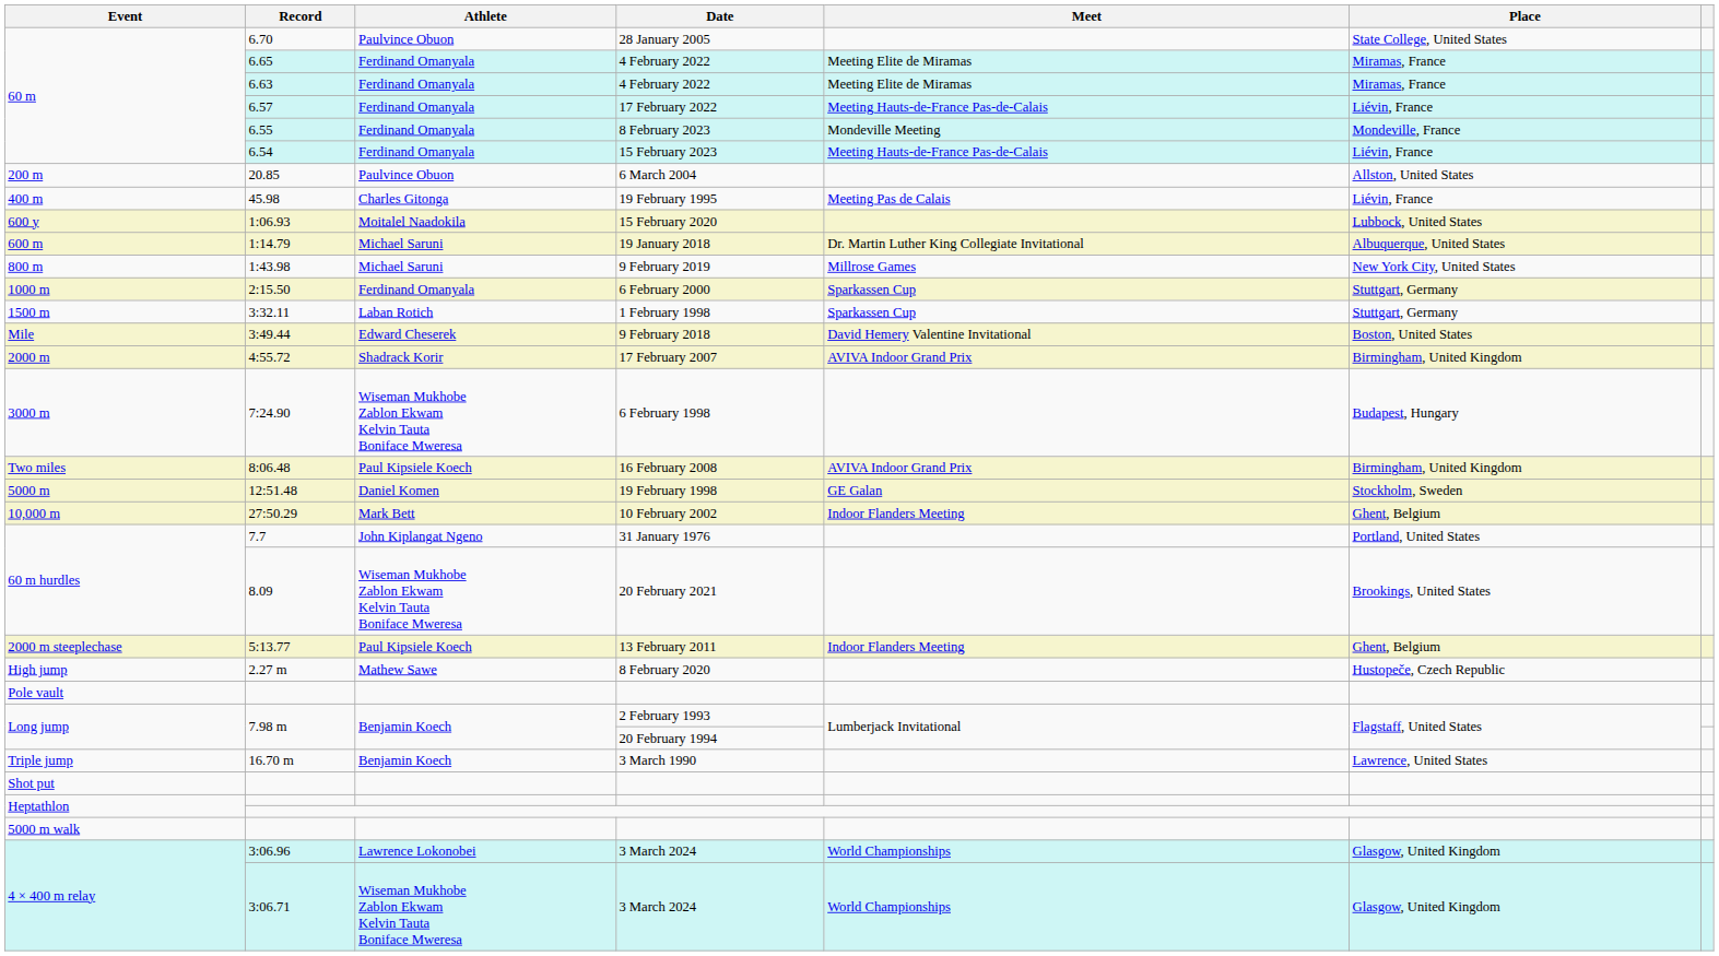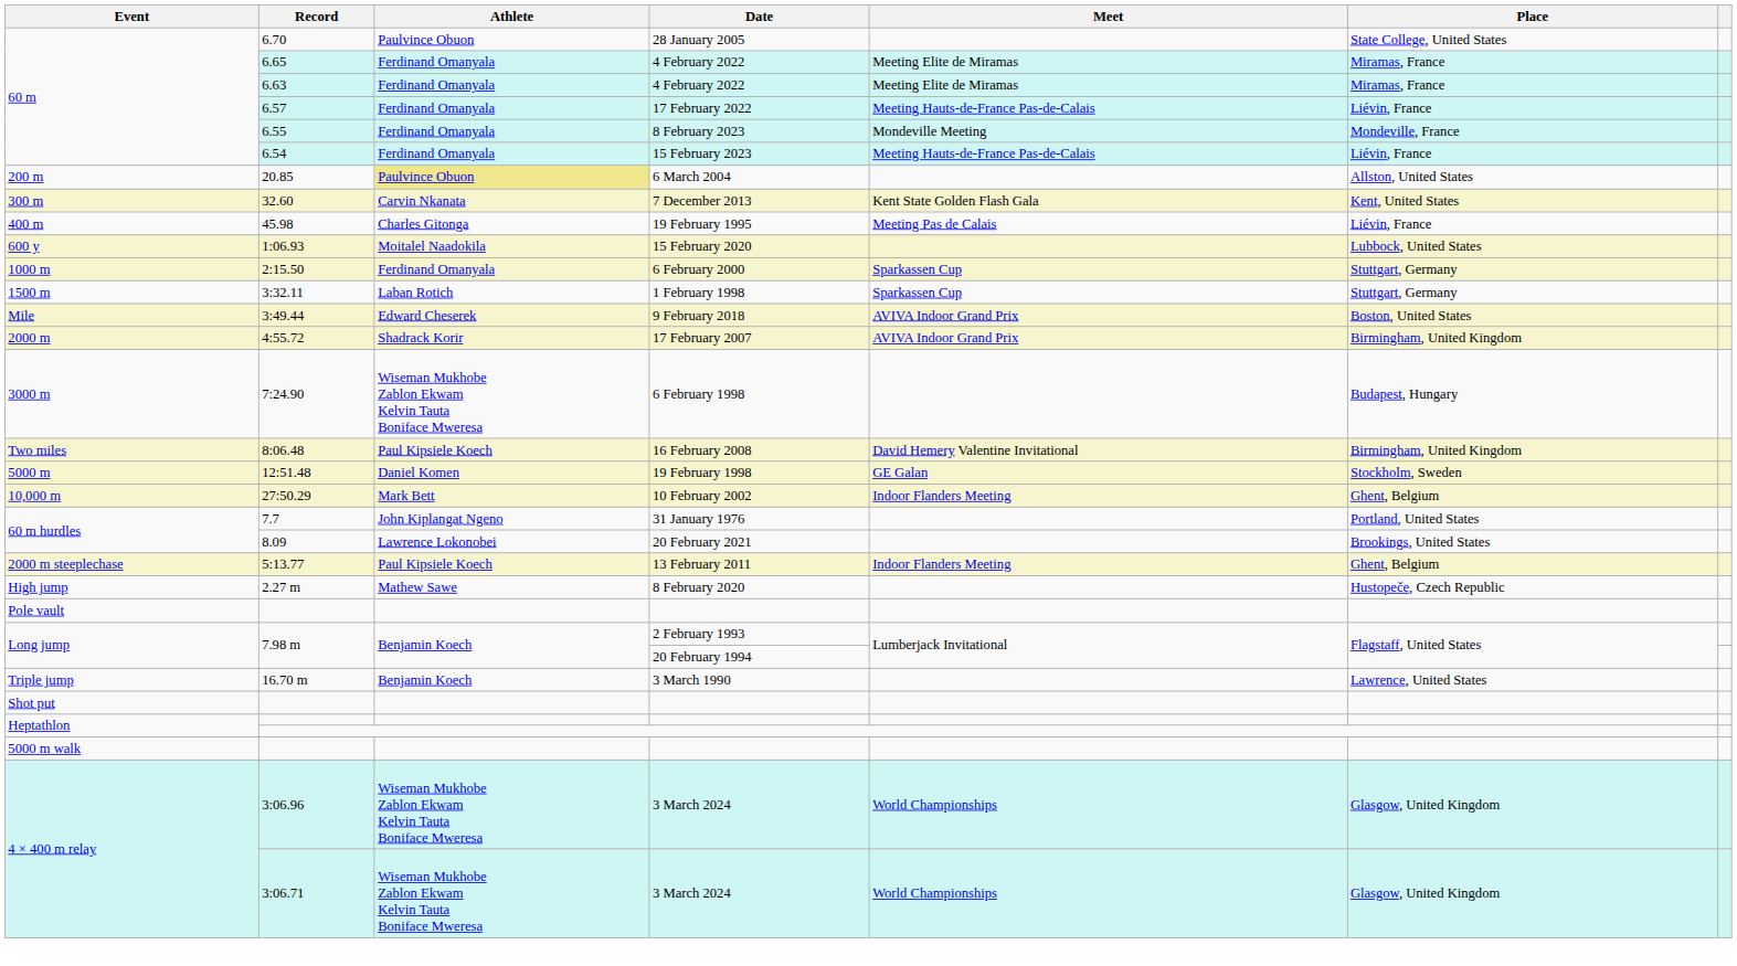20.85 | Athlete: no background -> khaki background
+ row: 300 m | 32.60 | Carvin Nkanata | 7 December 2013 | Kent State Golden Flash Gala | Kent, United States
- row: 600 m | 1:14.79 | Michael Saruni | 19 January 2018 | Dr. Martin Luther King Collegiate Invitational | Albuquerque, United States
- row: 800 m | 1:43.98 | Michael Saruni | 9 February 2019 | Millrose Games | New York City, United States
3:49.44 | Meet: David Hemery Valentine Invitational -> AVIVA Indoor Grand Prix
8:06.48 | Meet: AVIVA Indoor Grand Prix -> David Hemery Valentine Invitational
8.09 | Athlete: Wiseman Mukhobe Zablon Ekwam Kelvin Tauta Boniface Mweresa -> Lawrence Lokonobei
3:06.96 | Athlete: Lawrence Lokonobei -> Wiseman Mukhobe Zablon Ekwam Kelvin Tauta Boniface Mweresa
